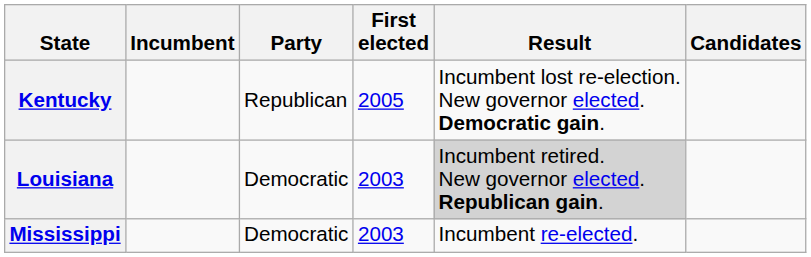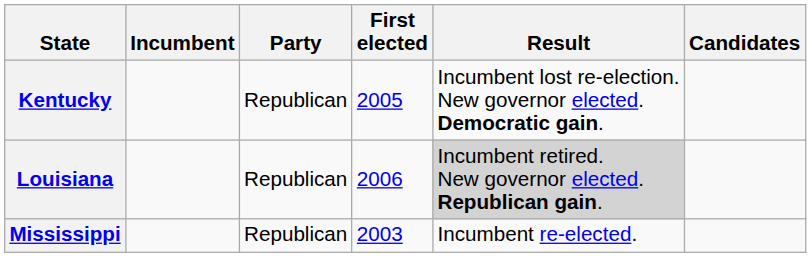Louisiana | Party: Democratic -> Republican
Louisiana | First elected: 2003 -> 2006
Mississippi | Party: Democratic -> Republican
